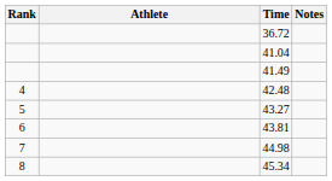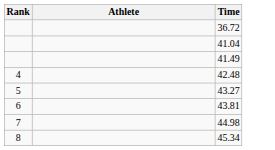- column: Notes
